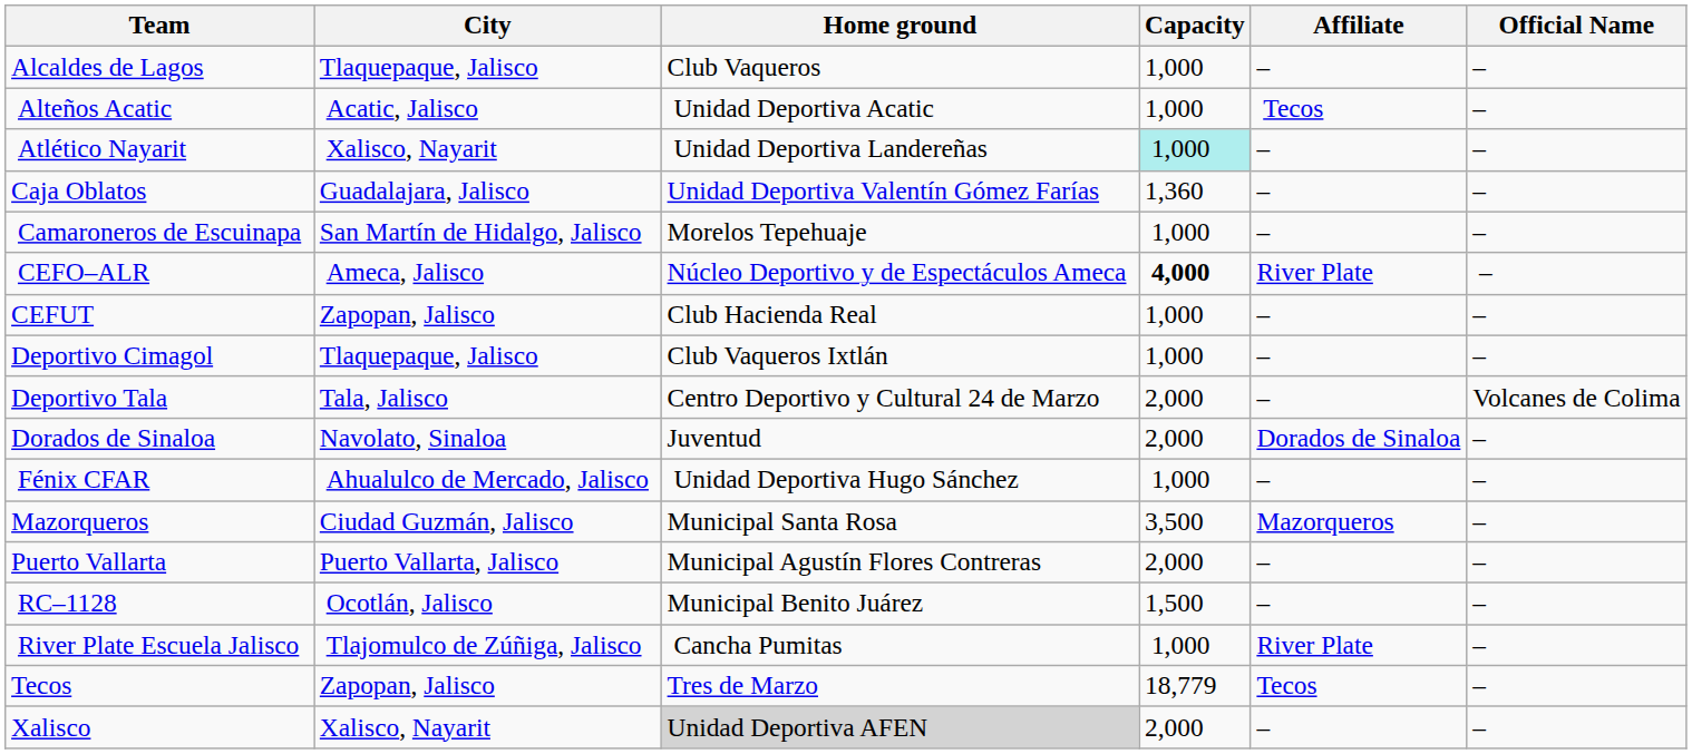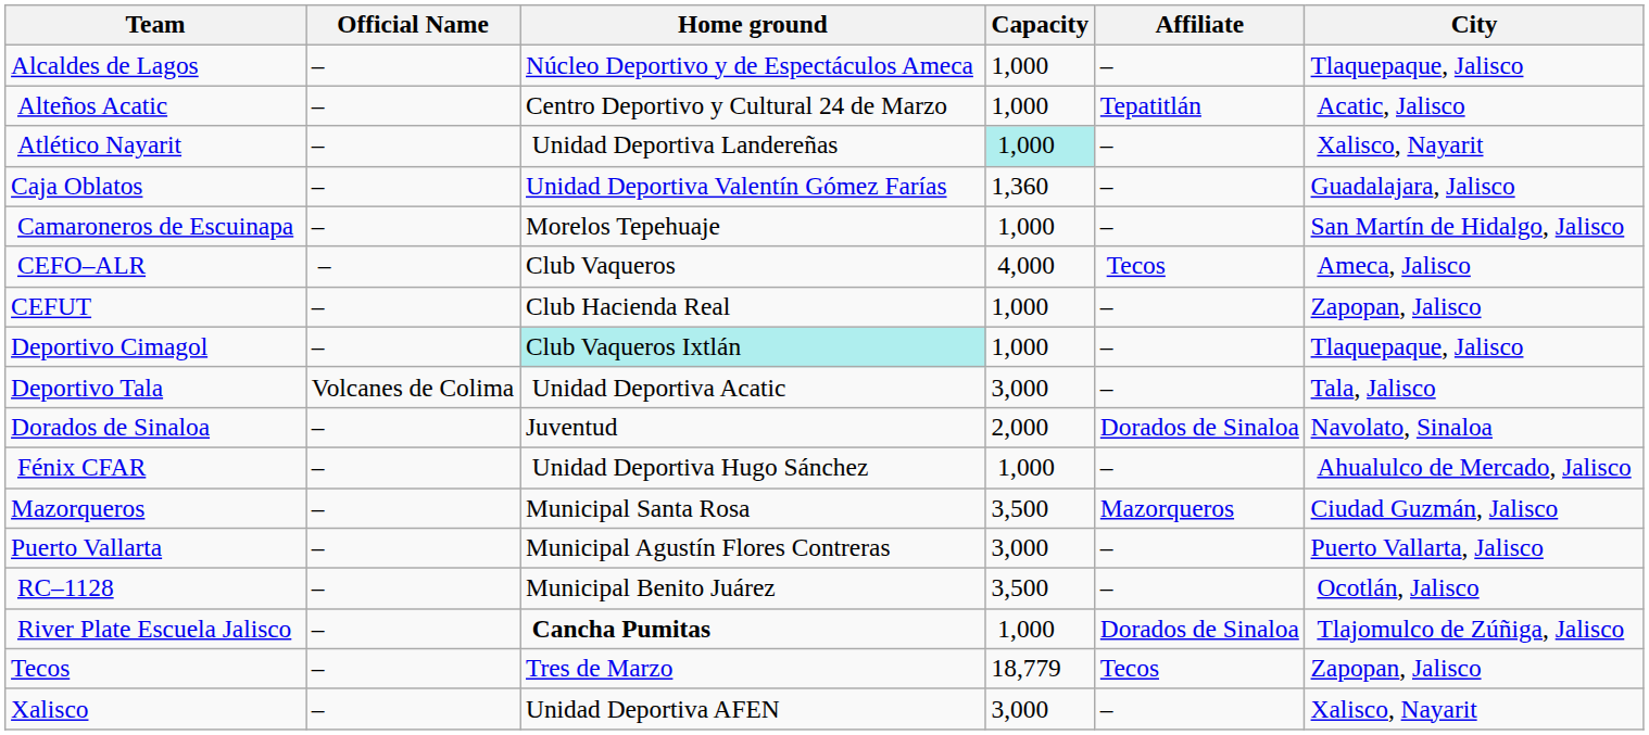columns swapped: City <-> Official Name
Alcaldes de Lagos | Home ground: Club Vaqueros -> Núcleo Deportivo y de Espectáculos Ameca
Alteños Acatic | Home ground: Unidad Deportiva Acatic -> Centro Deportivo y Cultural 24 de Marzo
Alteños Acatic | Affiliate: Tecos -> Tepatitlán
CEFO–ALR | Home ground: Núcleo Deportivo y de Espectáculos Ameca -> Club Vaqueros
CEFO–ALR | Capacity: bold -> normal
CEFO–ALR | Affiliate: River Plate -> Tecos
Deportivo Cimagol | Home ground: no background -> paleturquoise background
Deportivo Tala | Home ground: Centro Deportivo y Cultural 24 de Marzo -> Unidad Deportiva Acatic
Deportivo Tala | Capacity: 2,000 -> 3,000
Puerto Vallarta | Capacity: 2,000 -> 3,000
RC–1128 | Capacity: 1,500 -> 3,500
River Plate Escuela Jalisco | Home ground: normal -> bold
River Plate Escuela Jalisco | Affiliate: River Plate -> Dorados de Sinaloa
Xalisco | Home ground: lightgrey background -> no background
Xalisco | Capacity: 2,000 -> 3,000
